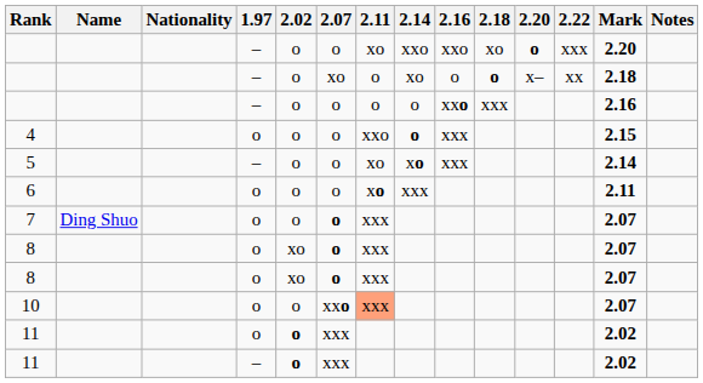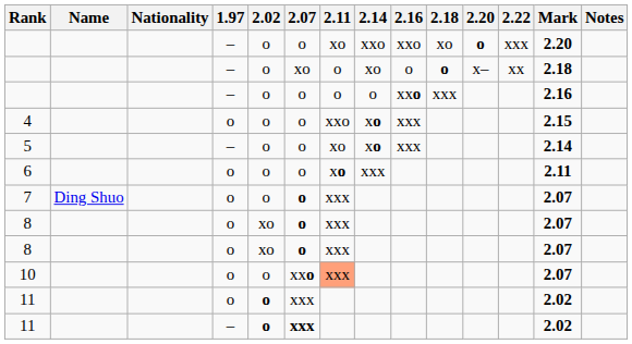4 | 2.14: o -> xo
11 / – | 2.07: normal -> bold
